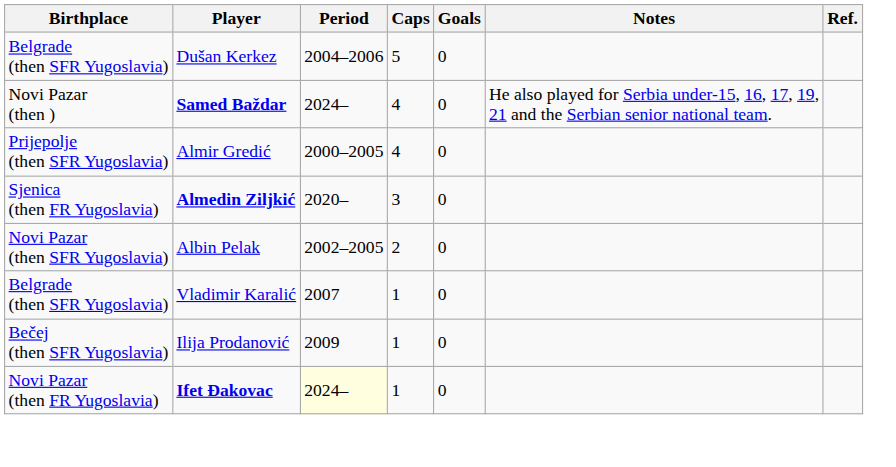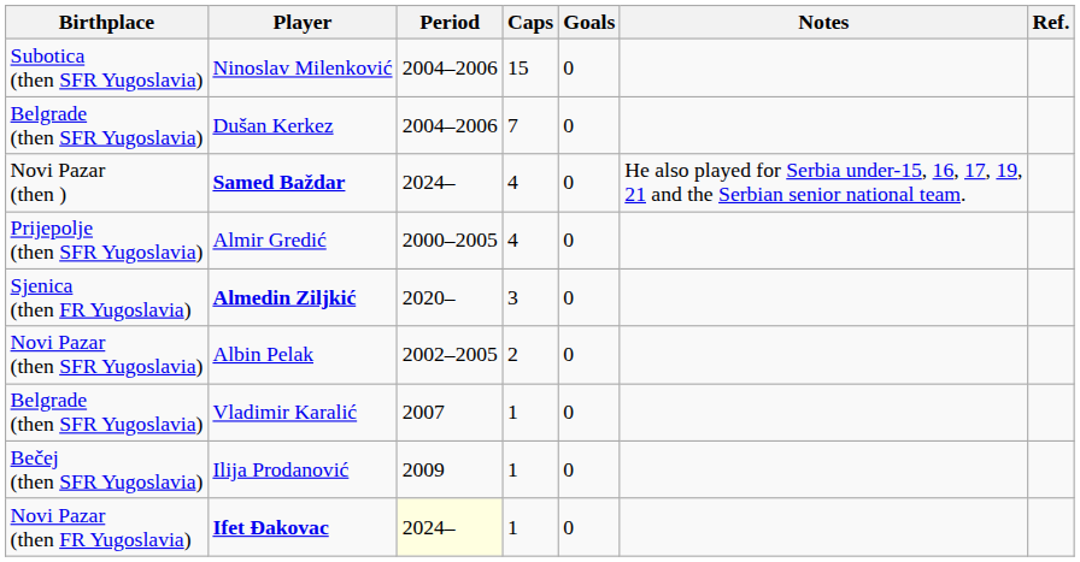+ row: Subotica (then SFR Yugoslavia) | Ninoslav Milenković | 2004–2006 | 15 | 0
Dušan Kerkez | Caps: 5 -> 7
